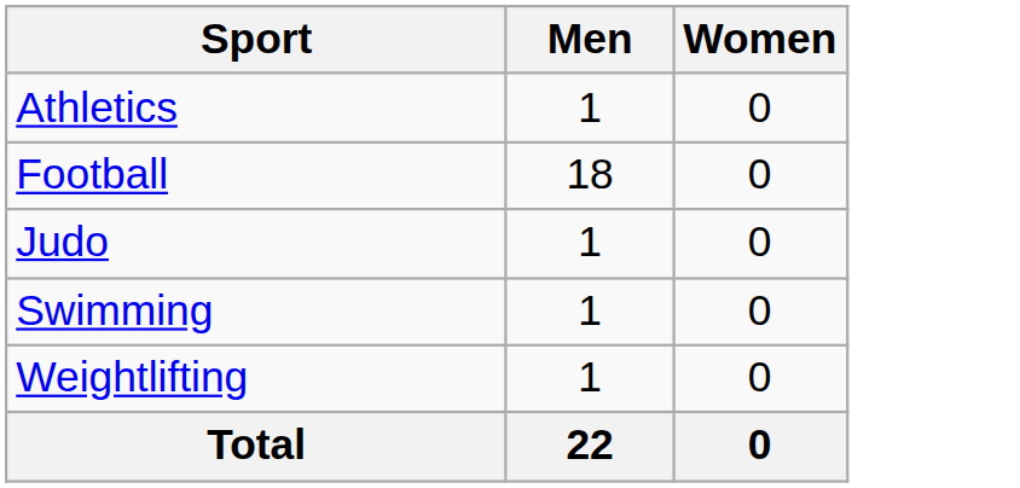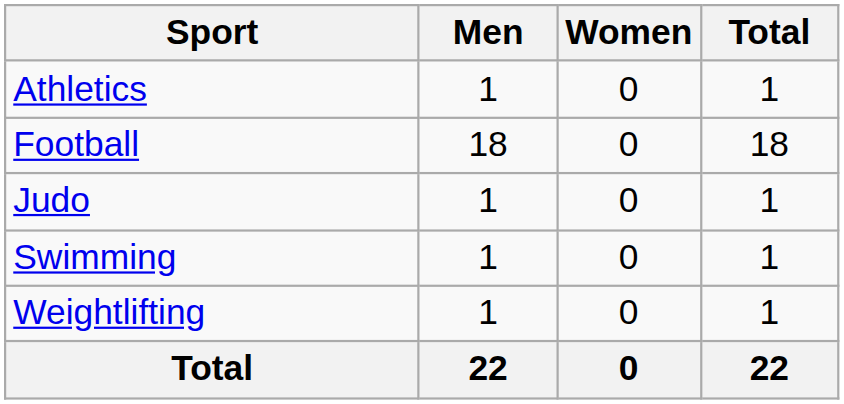+ column: Total | 1 | 18 | 1 | 1 | 1 | 22
